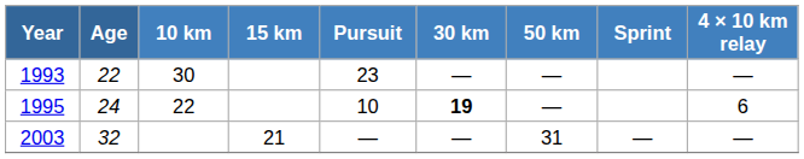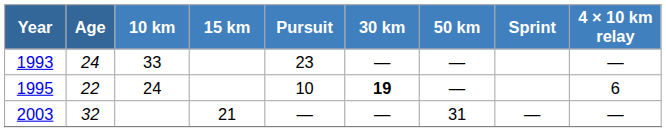1993 | Age: 22 -> 24
1993 | 10 km: 30 -> 33
1995 | Age: 24 -> 22
1995 | 10 km: 22 -> 24
